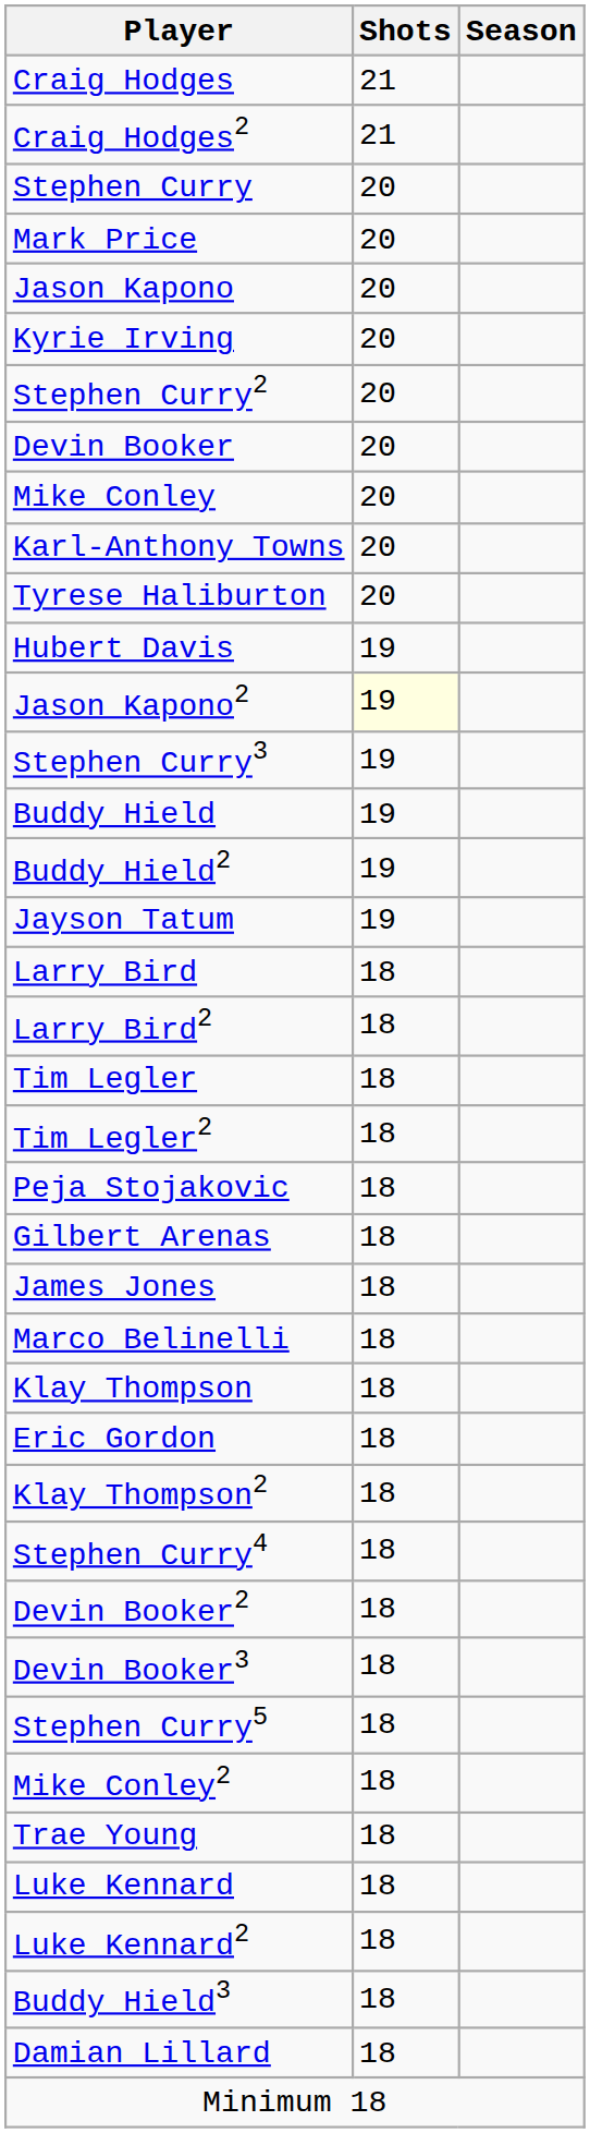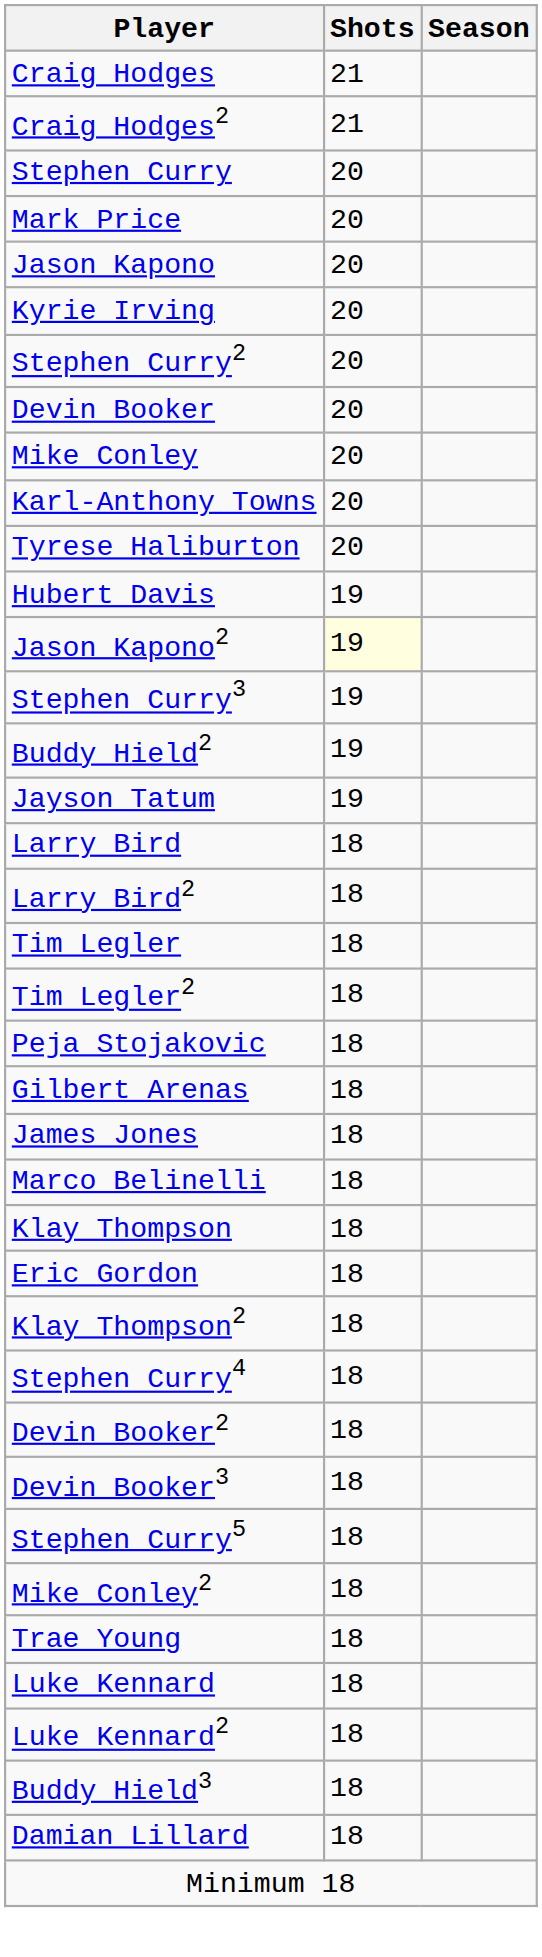- row: Buddy Hield | 19
